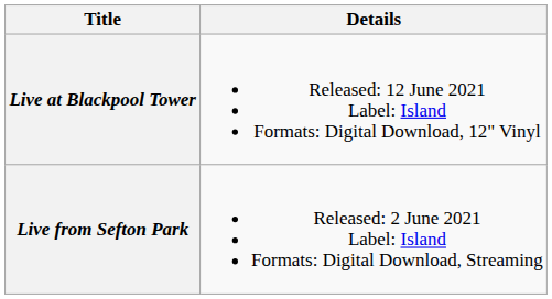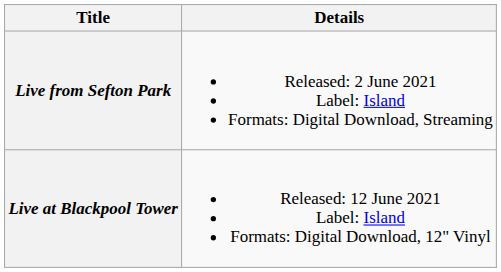rows swapped: Live from Sefton Park <-> Live at Blackpool Tower
